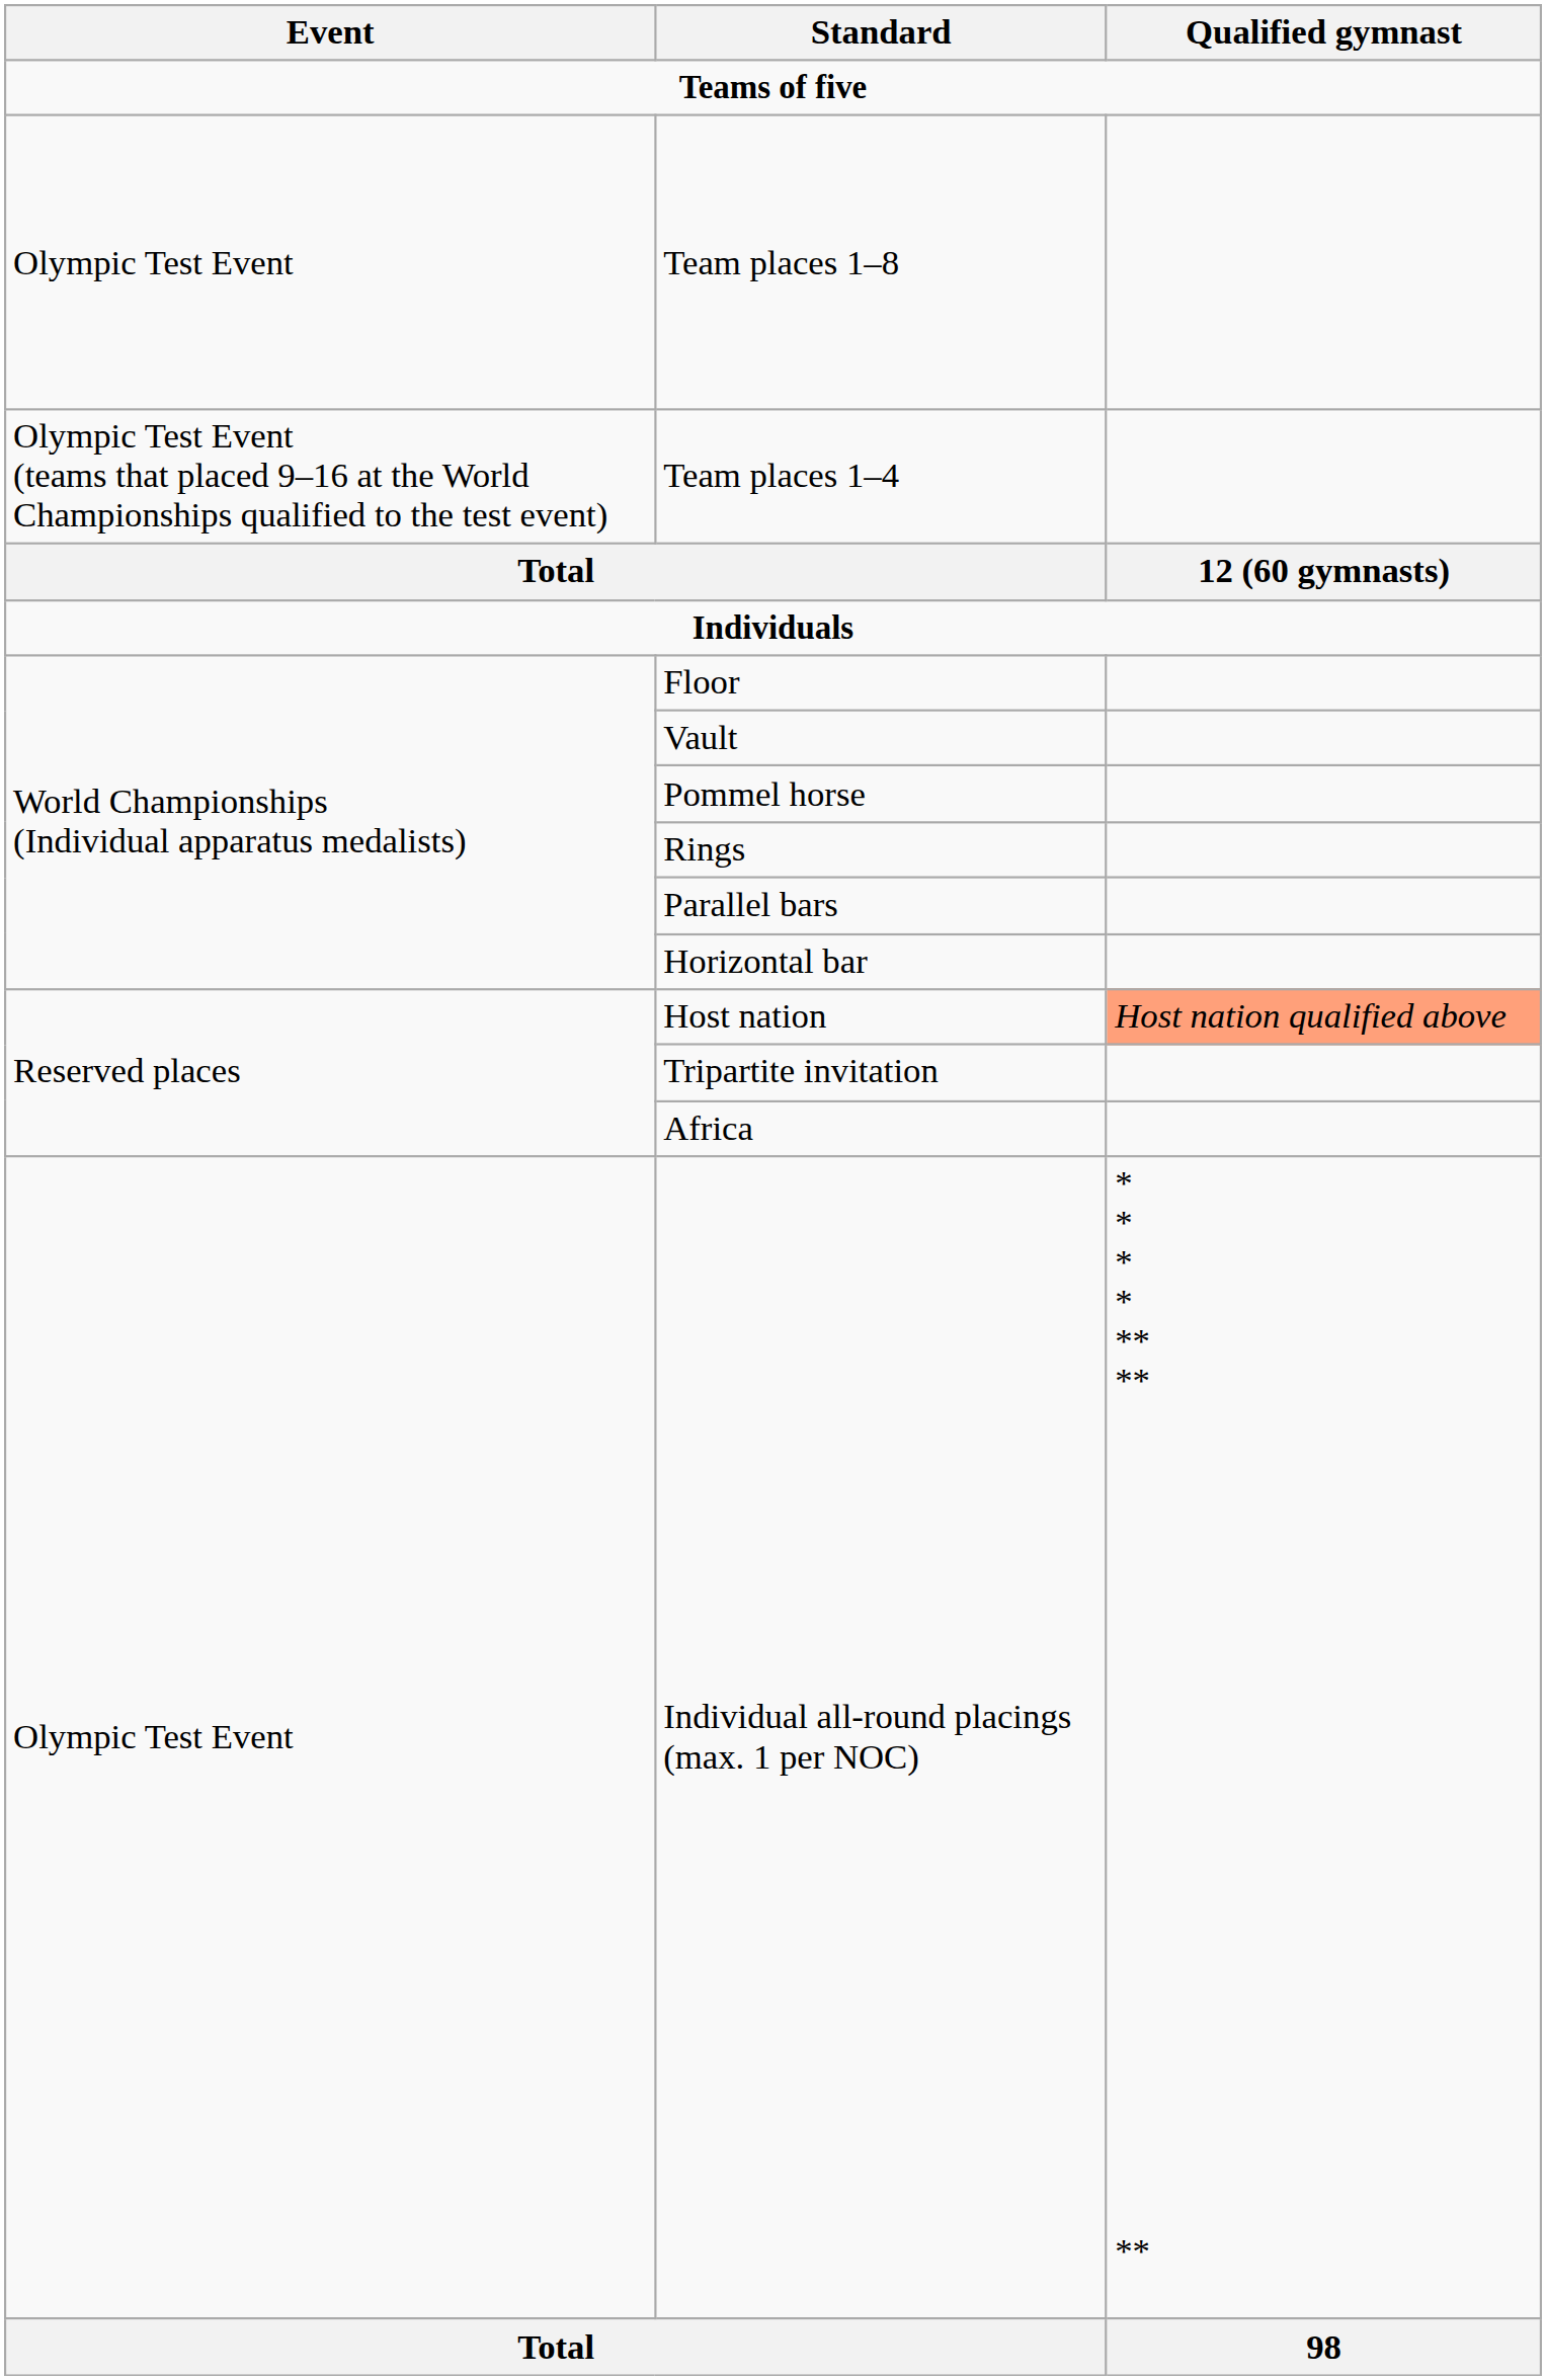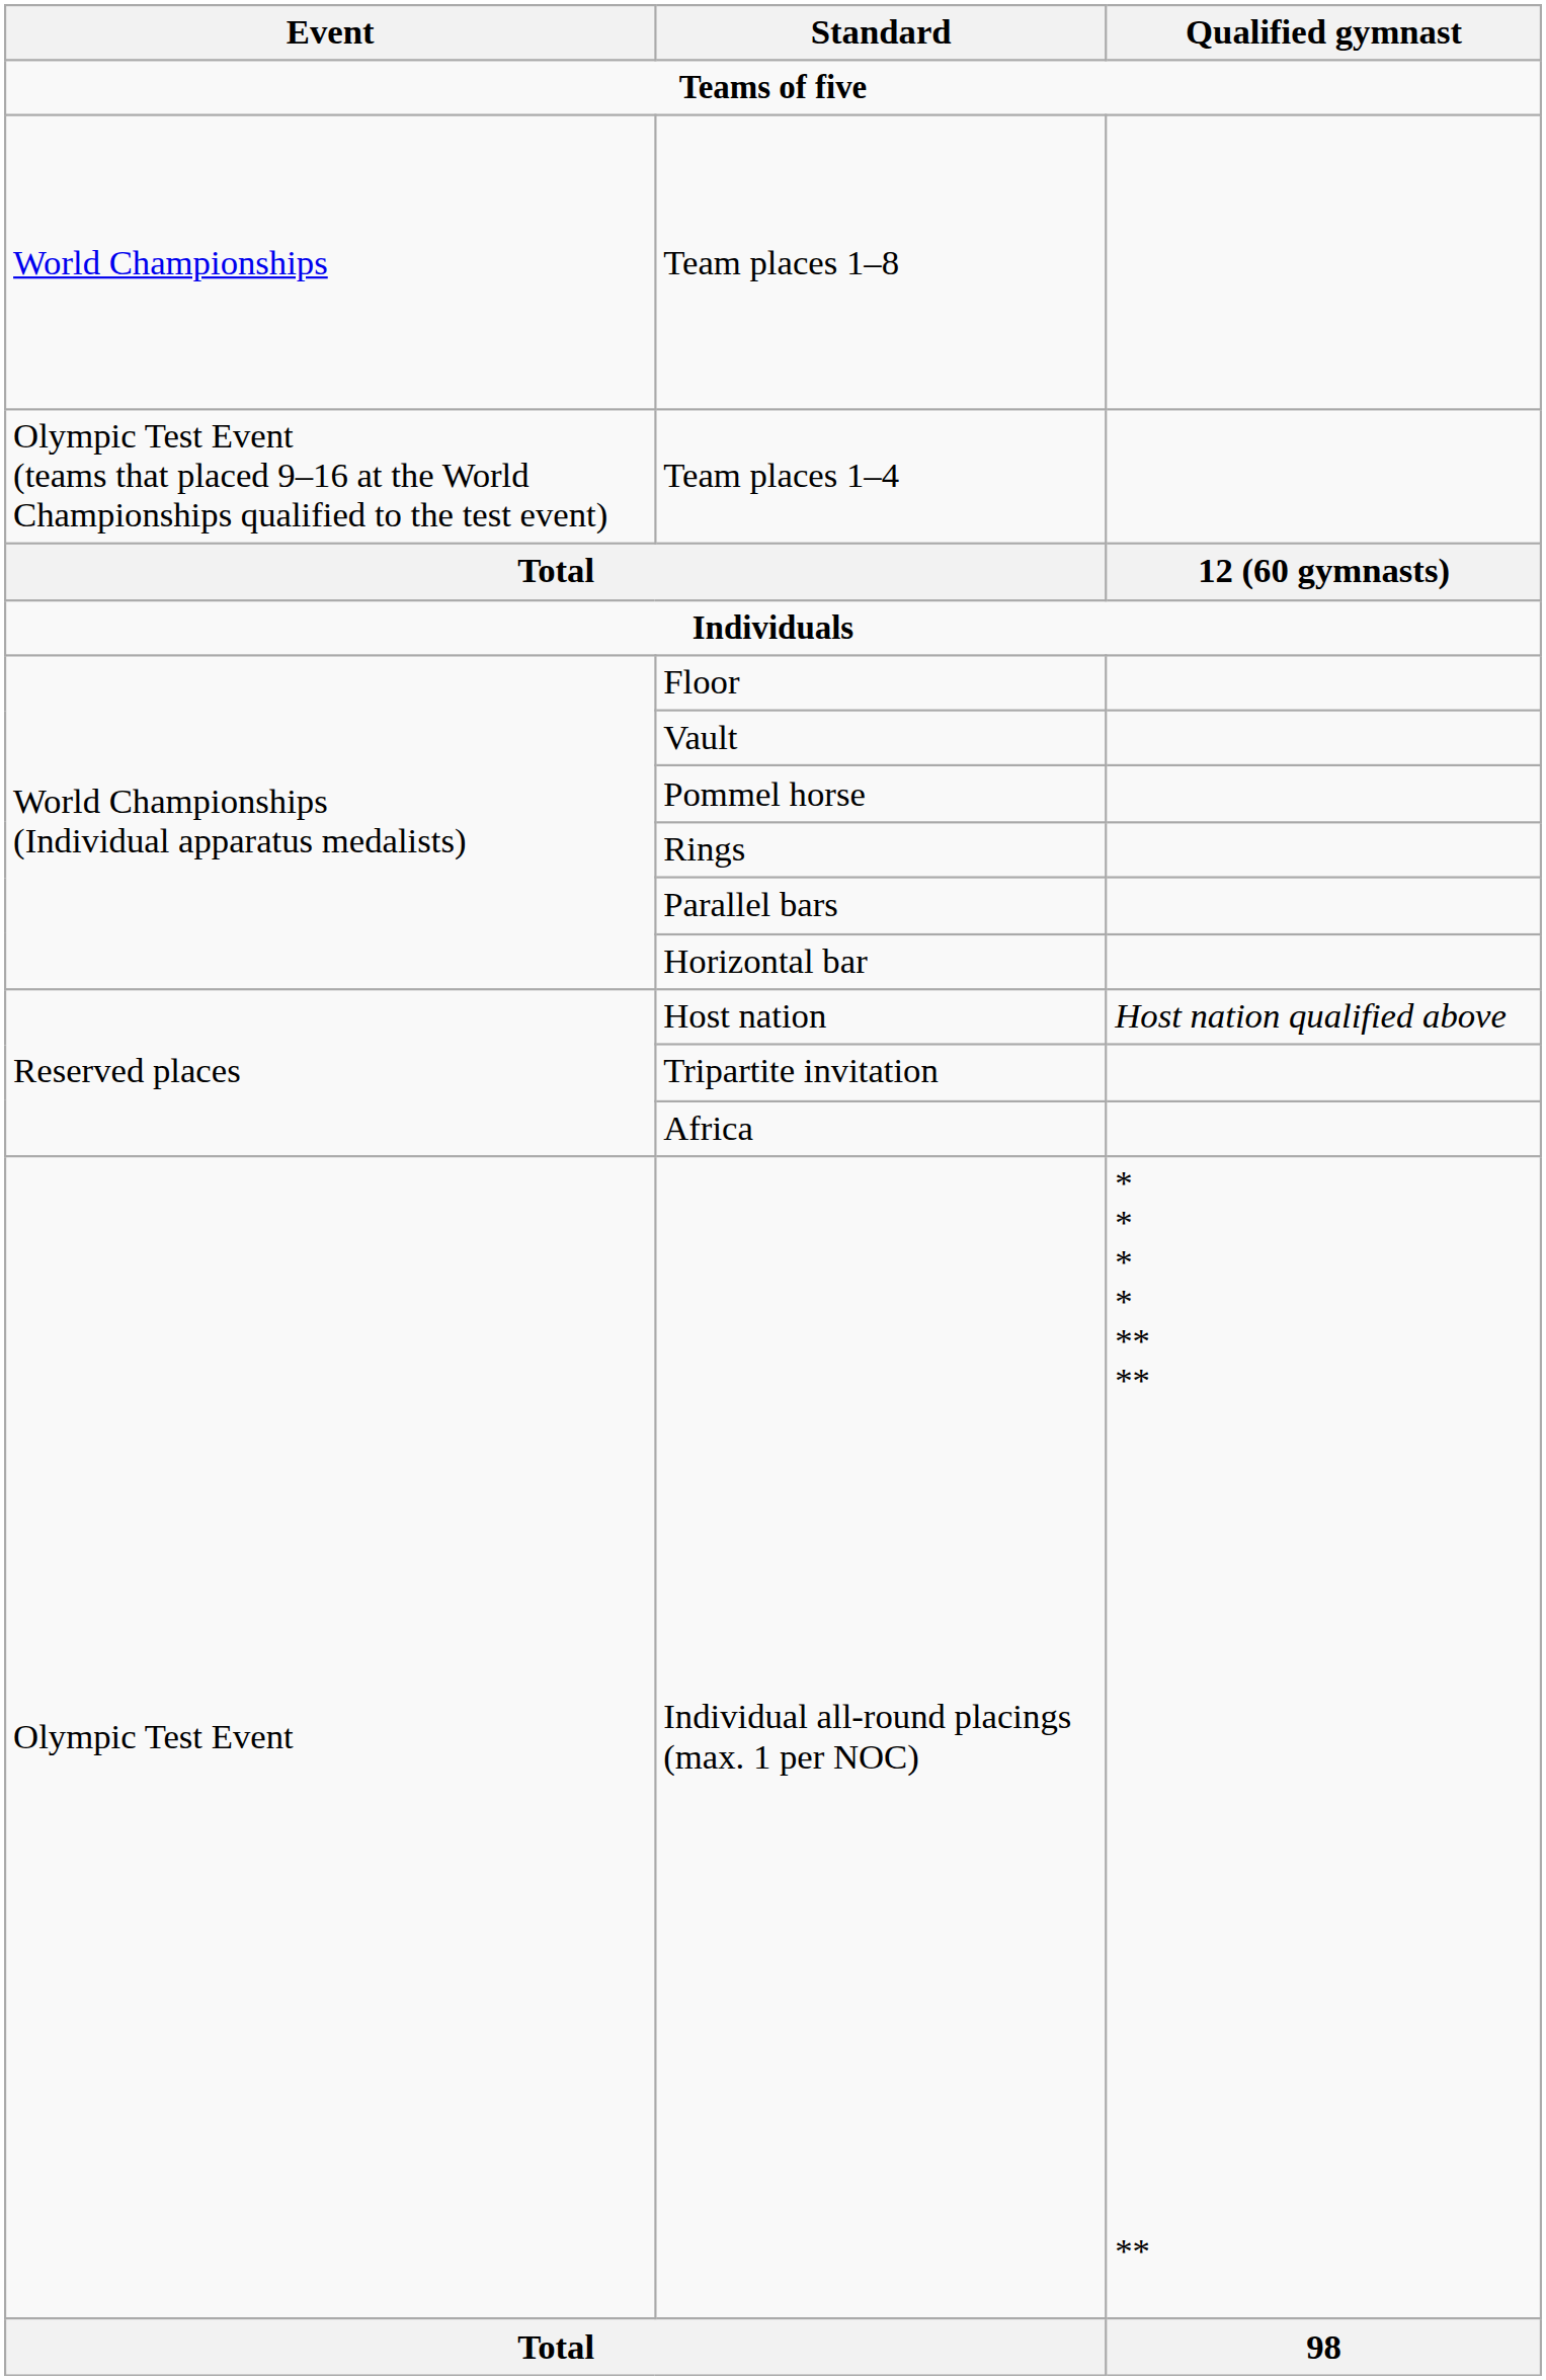Team places 1–8 | Event: Olympic Test Event -> World Championships
Host nation | Qualified gymnast: lightsalmon background -> no background
